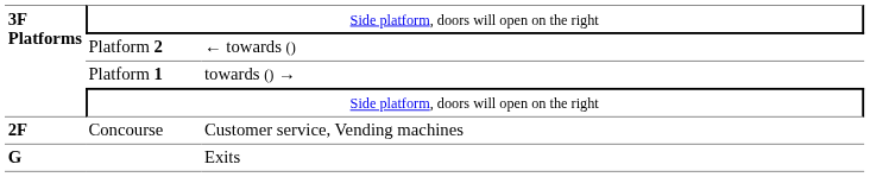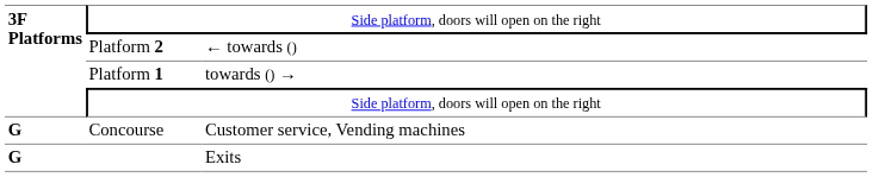Concourse | column 1: 2F -> G
